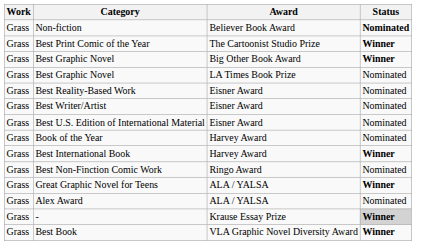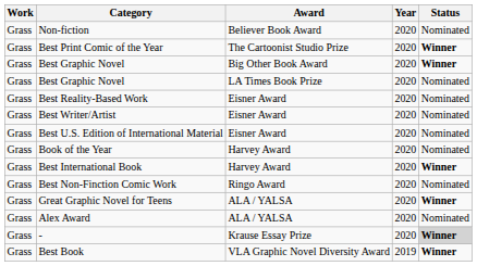+ column: Year | 2020 | 2020 | 2020 | 2020 | 2020 | 2020 | 2020 | 2020 | 2020 | 2020 | 2020 | 2020 | 2020 | 2019
Non-fiction | Status: bold -> normal
